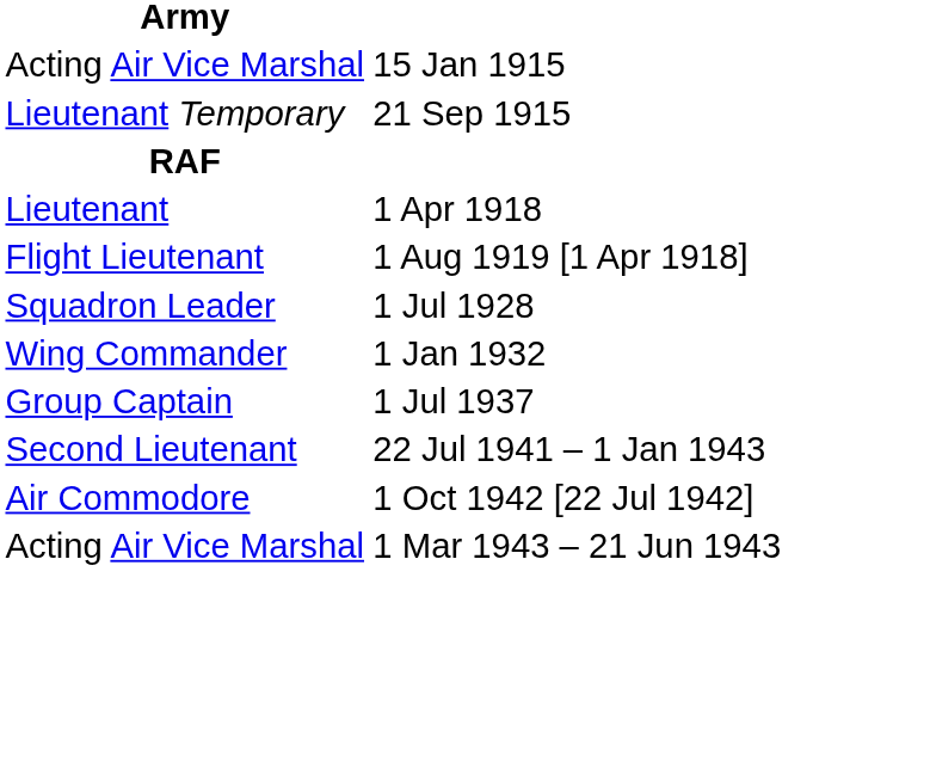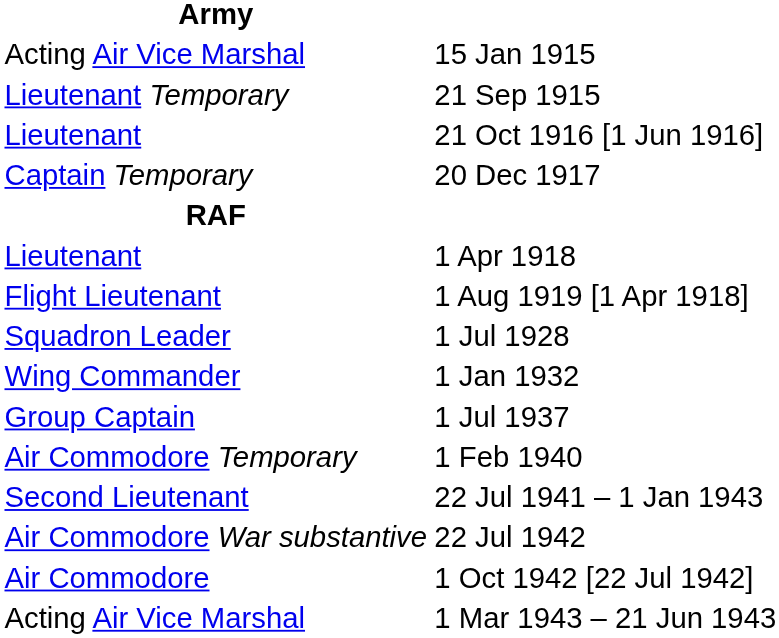+ row: Lieutenant | 21 Oct 1916 [1 Jun 1916]
+ row: Captain Temporary | 20 Dec 1917
+ row: Air Commodore Temporary | 1 Feb 1940
+ row: Air Commodore War substantive | 22 Jul 1942
